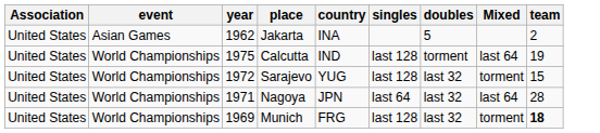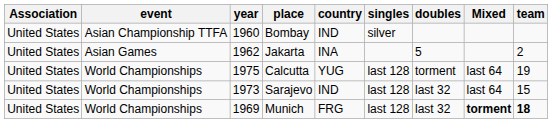+ row: United States | Asian Championship TTFA | 1960 | Bombay | IND | silver
Calcutta | country: IND -> YUG
Sarajevo | year: 1972 -> 1973
Sarajevo | country: YUG -> IND
Sarajevo | Mixed: torment -> last 64
- row: United States | World Championships | 1971 | Nagoya | JPN | last 64 | last 32 | last 64 | 28
Munich | Mixed: normal -> bold
